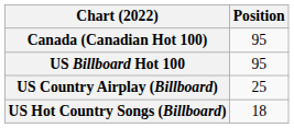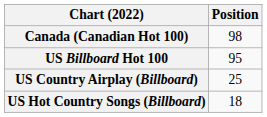Canada (Canadian Hot 100) | Position: 95 -> 98
